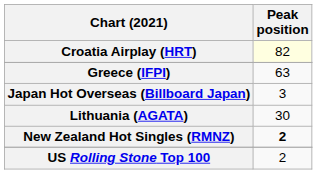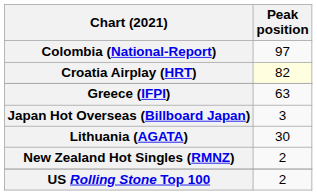+ row: Colombia (National-Report) | 97
New Zealand Hot Singles (RMNZ) | Peak position: bold -> normal
